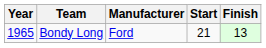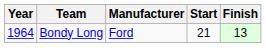Bondy Long | Year: 1965 -> 1964
